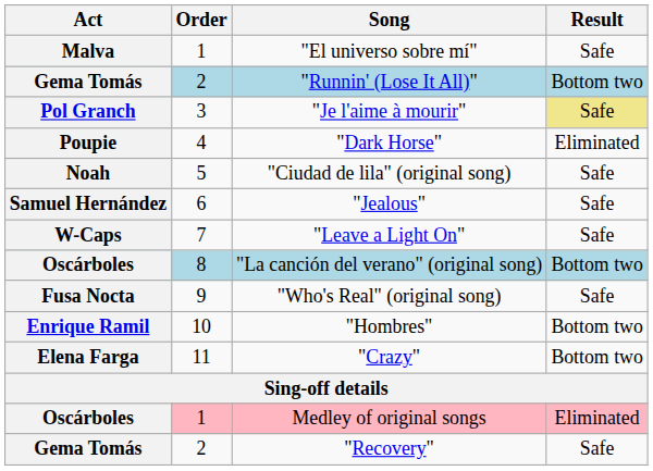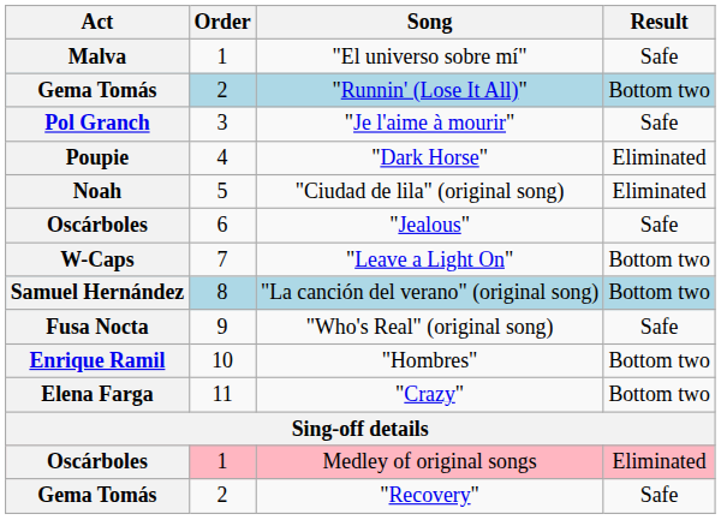"Je l'aime à mourir" | Result: khaki background -> no background
"Ciudad de lila" (original song) | Result: Safe -> Eliminated
"Jealous" | Act: Samuel Hernández -> Oscárboles
"Leave a Light On" | Result: Safe -> Bottom two
"La canción del verano" (original song) | Act: Oscárboles -> Samuel Hernández
